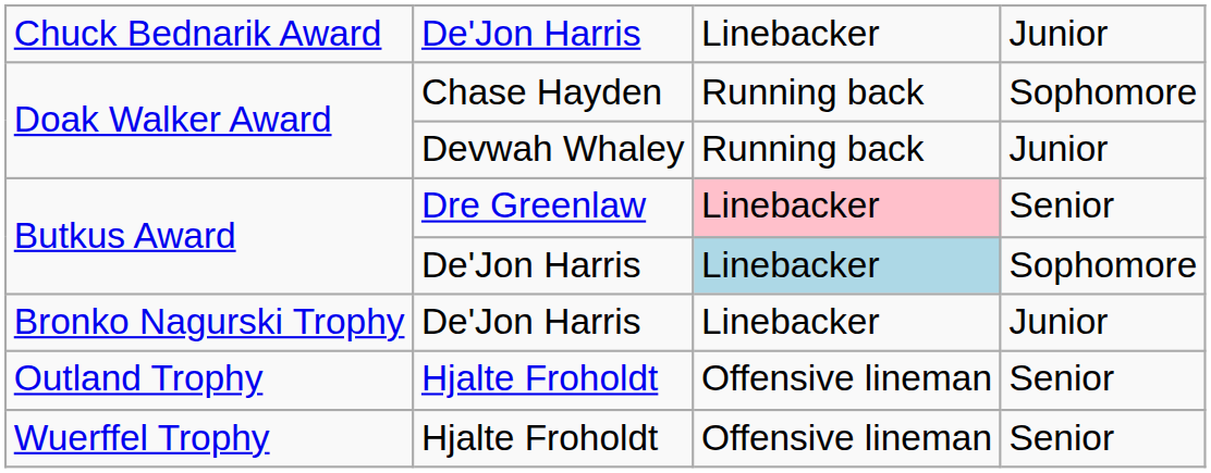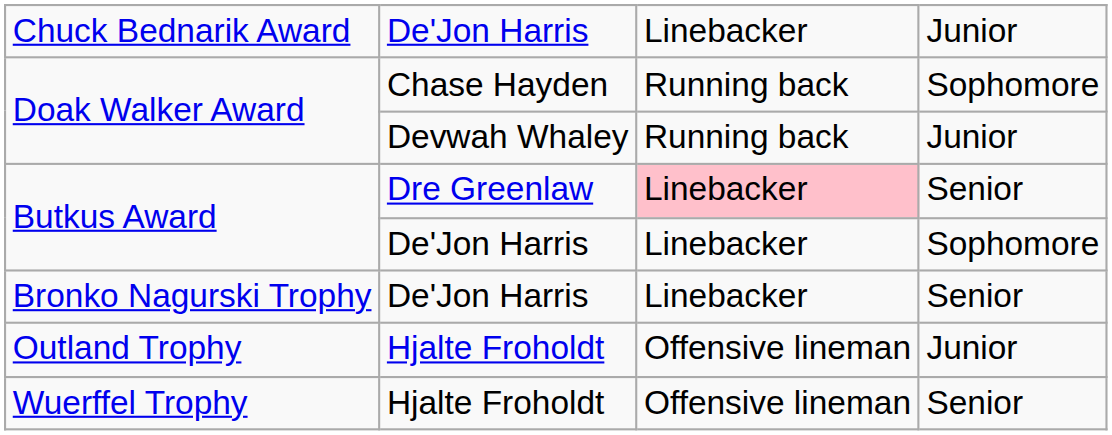Butkus Award / De'Jon Harris | column 3: lightblue background -> no background
Bronko Nagurski Trophy | column 4: Junior -> Senior
Outland Trophy | column 4: Senior -> Junior
